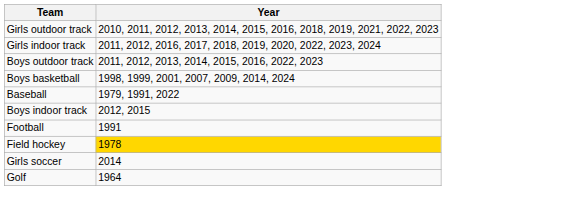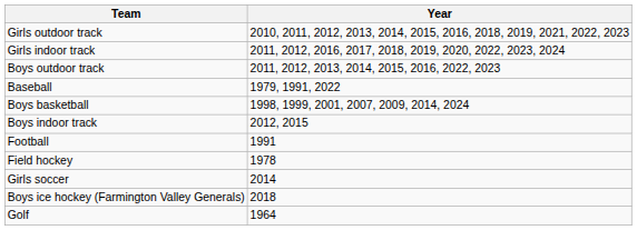rows swapped: Boys basketball <-> Baseball
Field hockey | Year: gold background -> no background
+ row: Boys ice hockey (Farmington Valley Generals) | 2018
